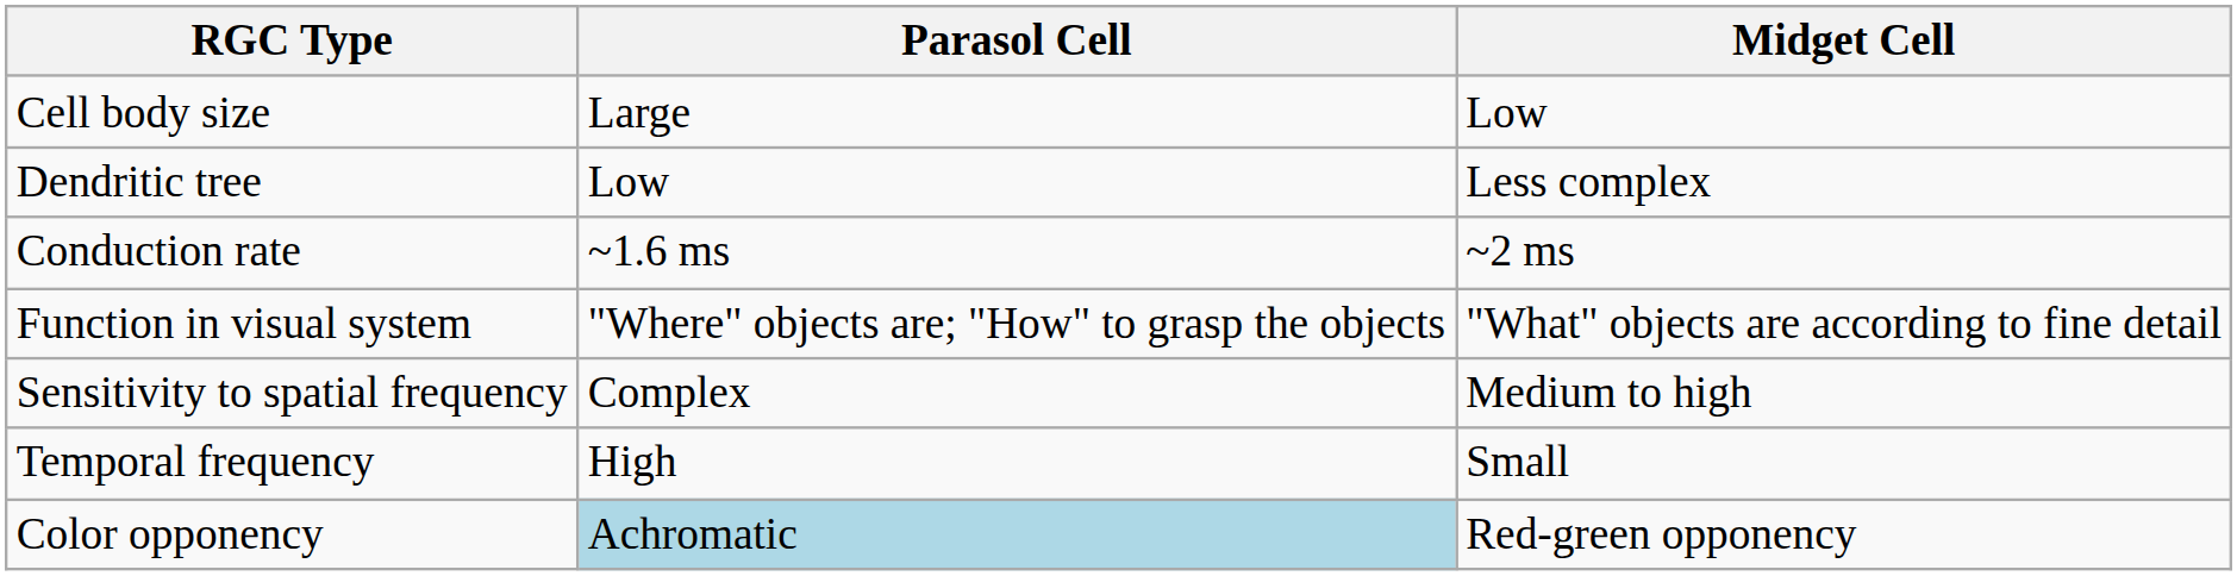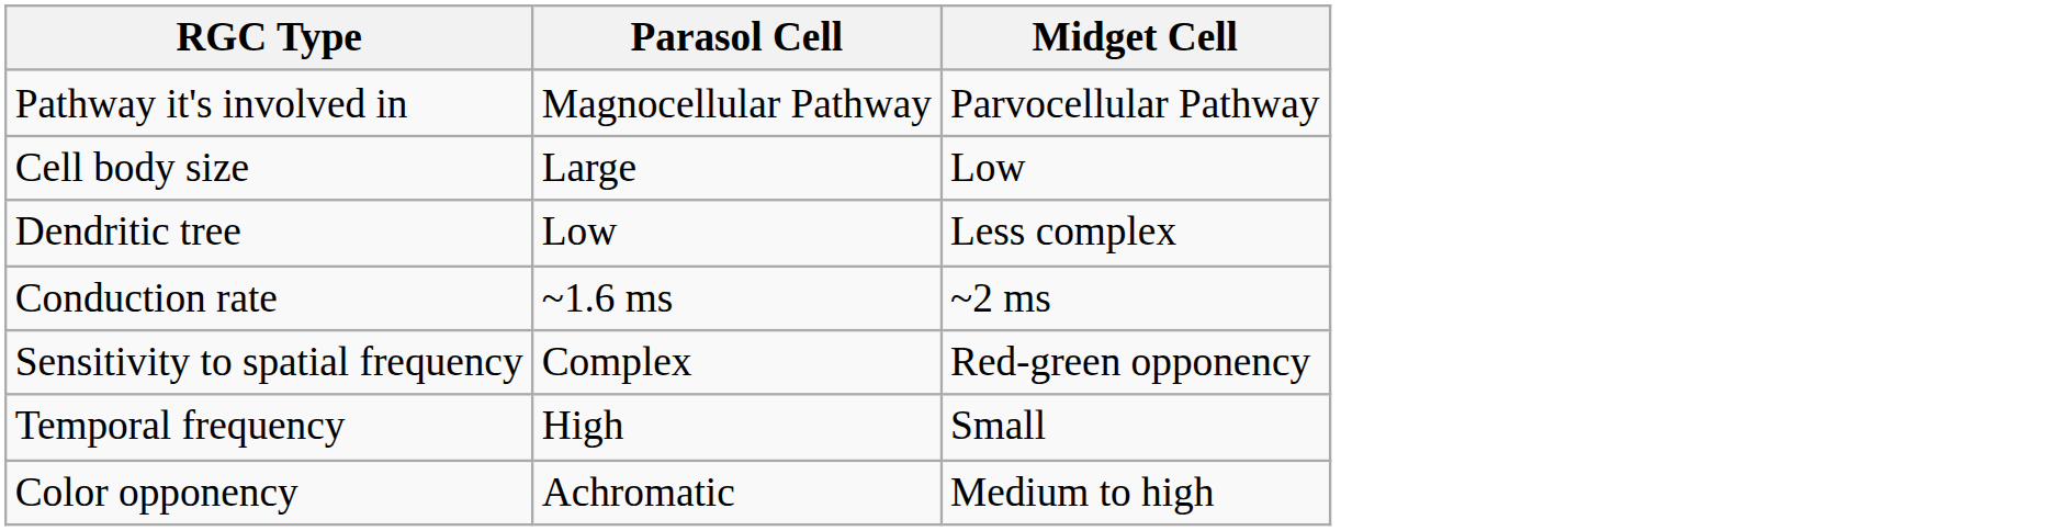+ row: Pathway it's involved in | Magnocellular Pathway | Parvocellular Pathway
- row: Function in visual system | "Where" objects are; "How" to grasp the objects | "What" objects are according to fine detail
Sensitivity to spatial frequency | Midget Cell: Medium to high -> Red-green opponency
Color opponency | Parasol Cell: lightblue background -> no background
Color opponency | Midget Cell: Red-green opponency -> Medium to high
